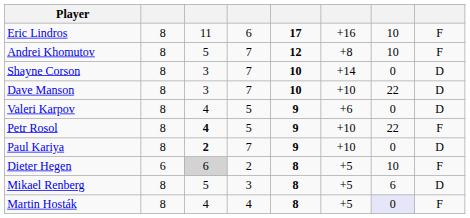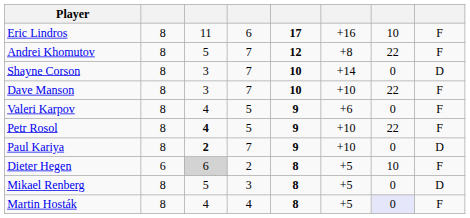Andrei Khomutov | column 7: 10 -> 22
Dave Manson | column 8: D -> F
Valeri Karpov | column 8: D -> F
Mikael Renberg | column 7: 6 -> 0
